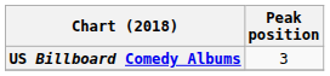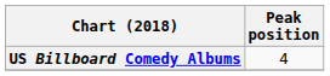US Billboard Comedy Albums | Peak position: 3 -> 4
